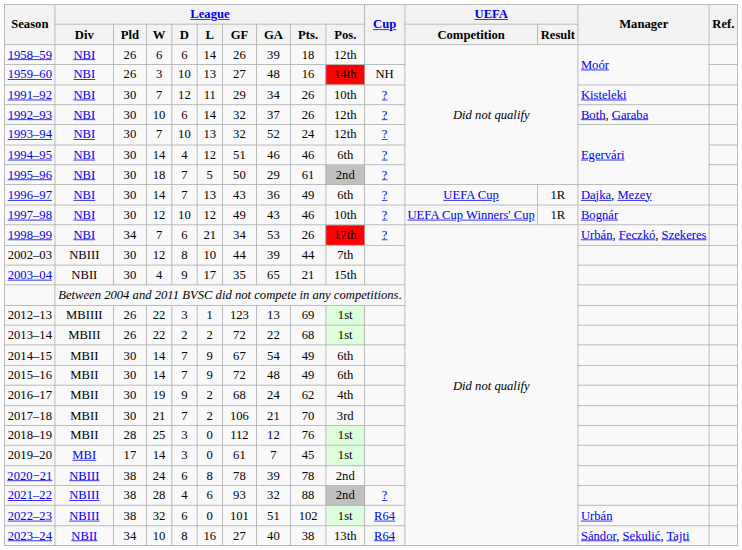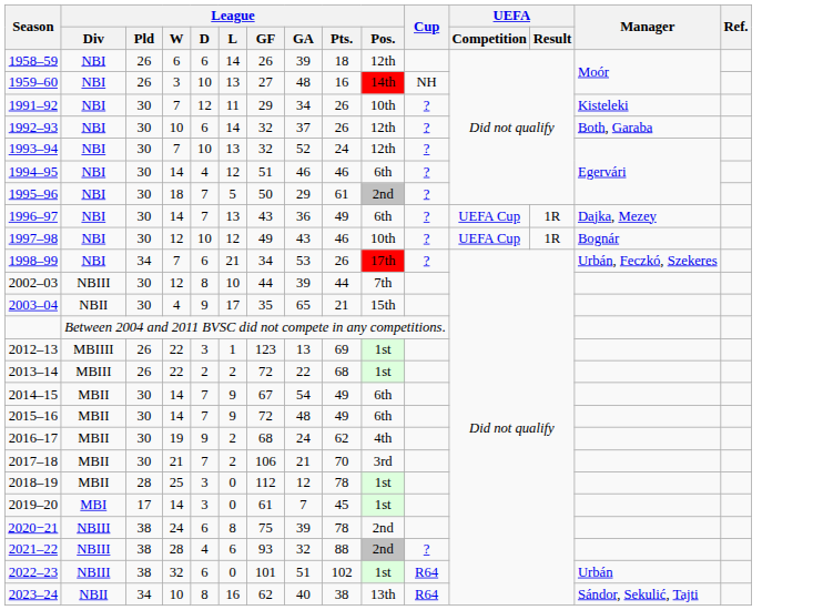1997–98 | UEFA / Competition: UEFA Cup Winners' Cup -> UEFA Cup
2018–19 | League / Pts.: 76 -> 78
2020−21 | League / GF: 78 -> 75
2023–24 | League / GF: 27 -> 62
